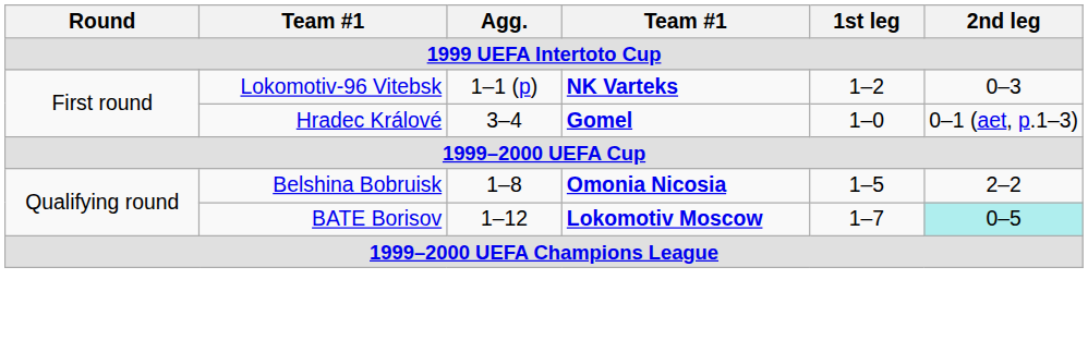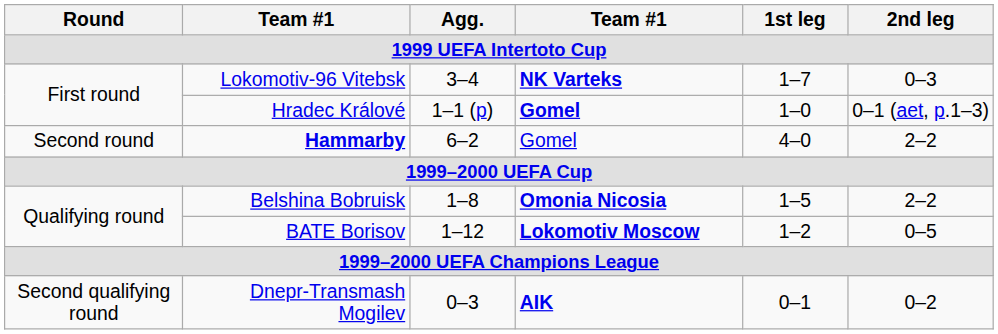Lokomotiv-96 Vitebsk | Agg.: 1–1 (p) -> 3–4
Lokomotiv-96 Vitebsk | 1st leg: 1–2 -> 1–7
Hradec Králové | Agg.: 3–4 -> 1–1 (p)
+ row: Second round | Hammarby | 6–2 | Gomel | 4–0 | 2–2
BATE Borisov | 1st leg: 1–7 -> 1–2
BATE Borisov | 2nd leg: paleturquoise background -> no background
+ row: Second qualifying round | Dnepr-Transmash Mogilev | 0–3 | AIK | 0–1 | 0–2
